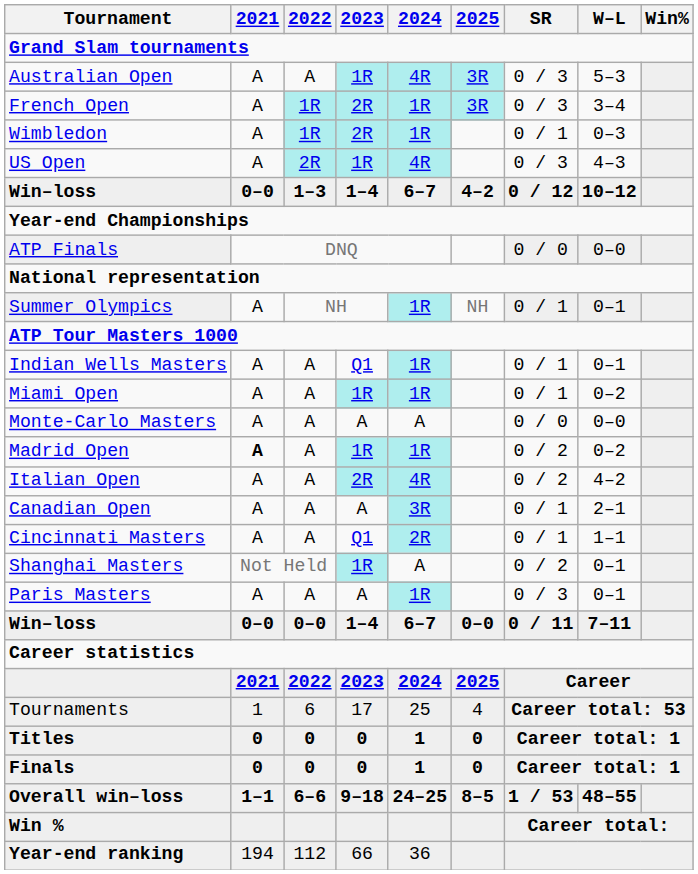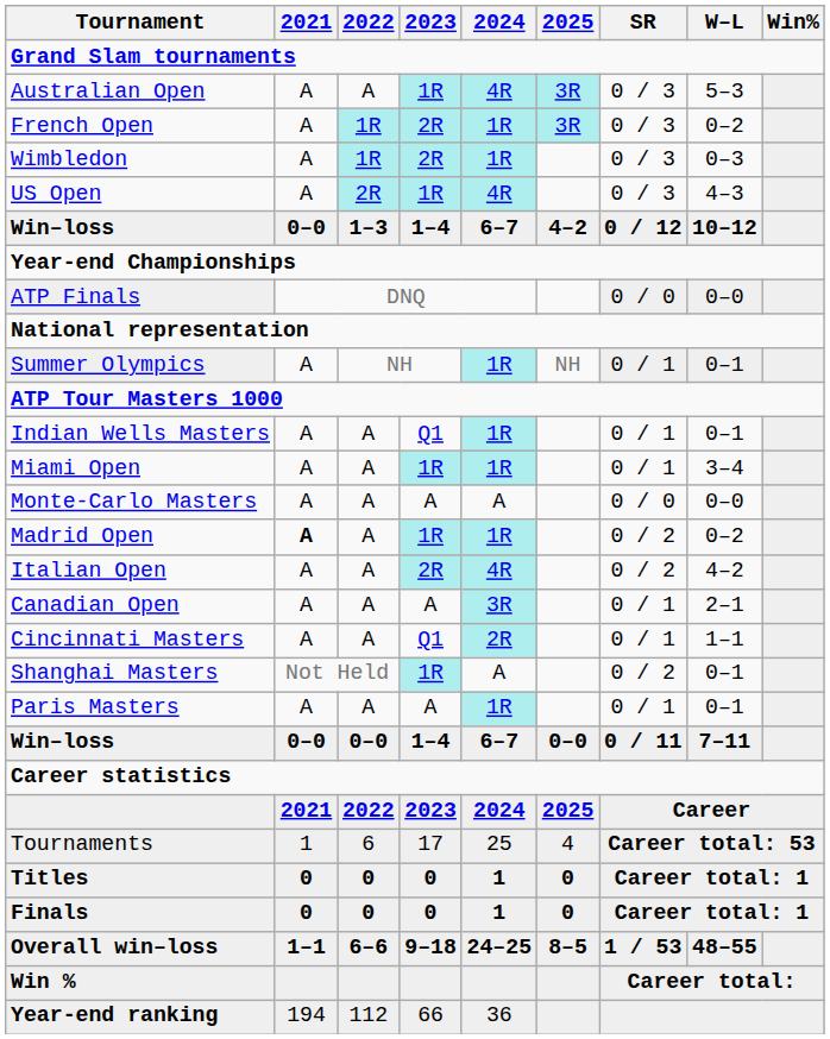French Open | W–L: 3–4 -> 0–2
Wimbledon | SR: 0 / 1 -> 0 / 3
Miami Open | W–L: 0–2 -> 3–4
Paris Masters | SR: 0 / 3 -> 0 / 1
